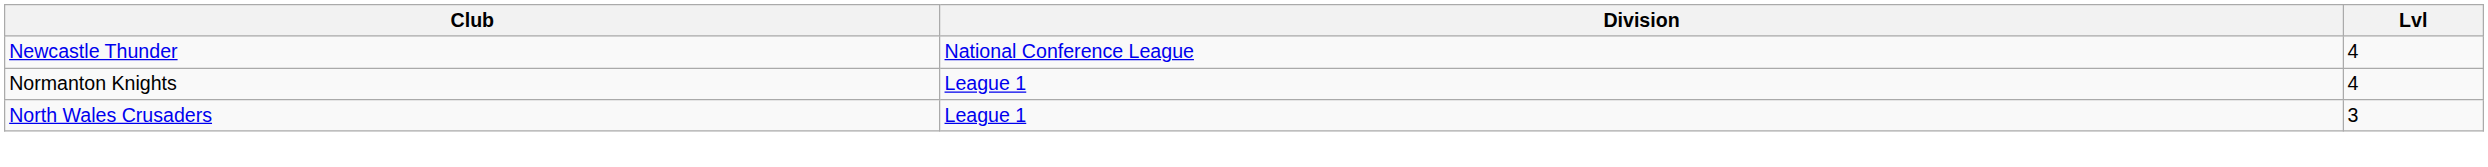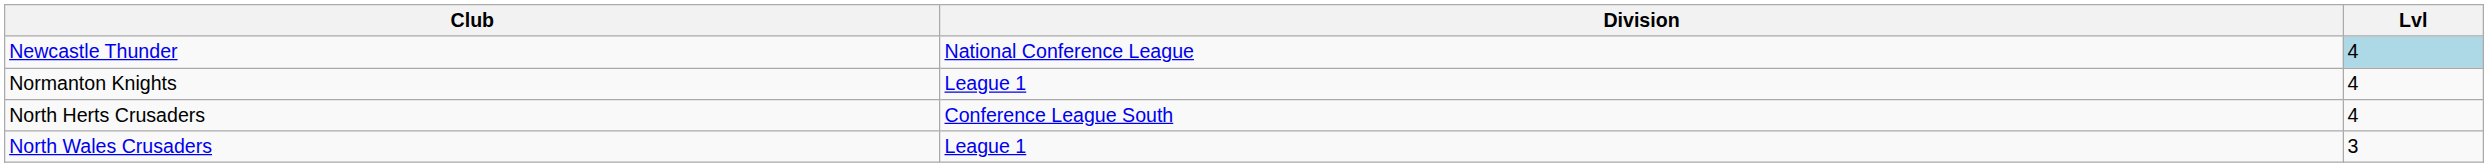Newcastle Thunder | Lvl: no background -> lightblue background
+ row: North Herts Crusaders | Conference League South | 4
